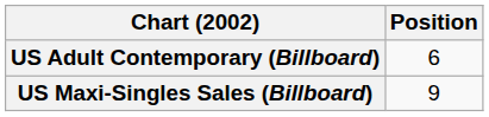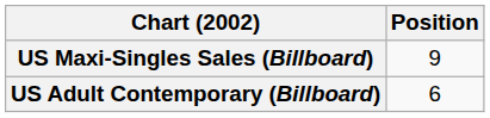rows swapped: US Adult Contemporary (Billboard) <-> US Maxi-Singles Sales (Billboard)
